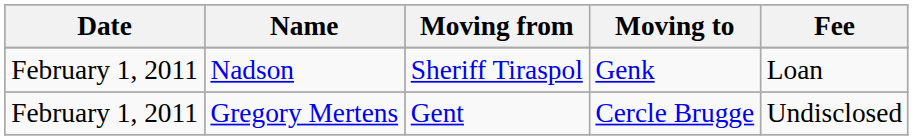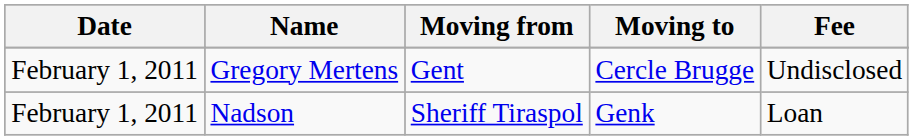rows swapped: Gregory Mertens <-> Nadson
